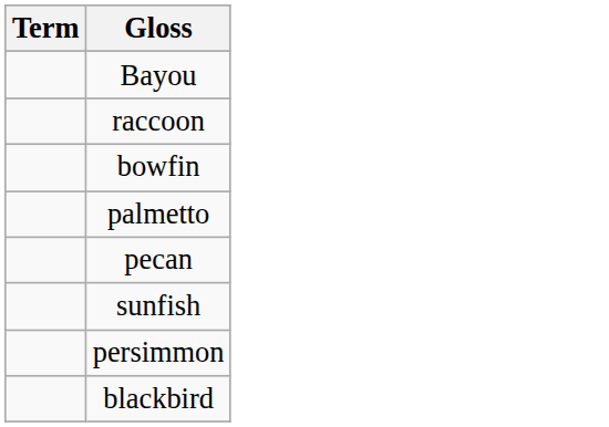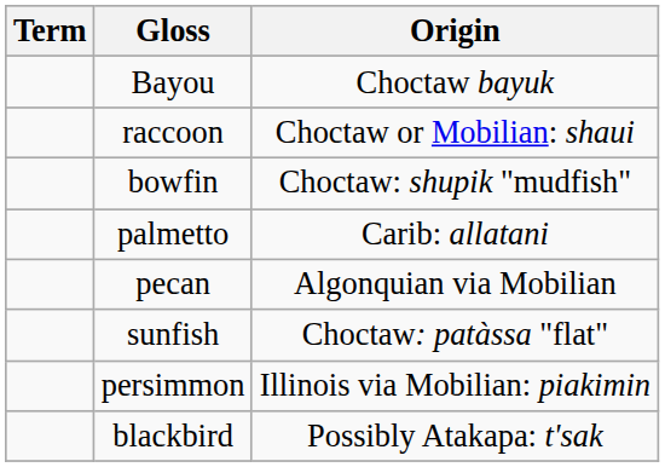+ column: Origin | Choctaw bayuk | Choctaw or Mobilian: shaui | Choctaw: shupik "mudfish" | Carib: allatani | Algonquian via Mobilian | Choctaw: patàssa "flat" | Illinois via Mobilian: piakimin | Possibly Atakapa: t'sak
